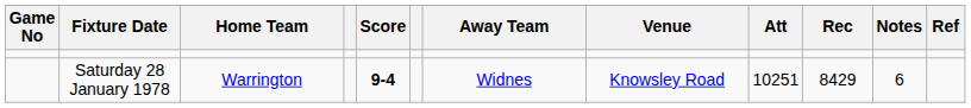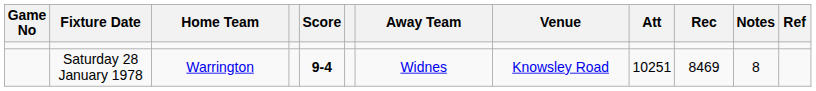Saturday 28 January 1978 | Rec: 8429 -> 8469
Saturday 28 January 1978 | Notes: 6 -> 8
